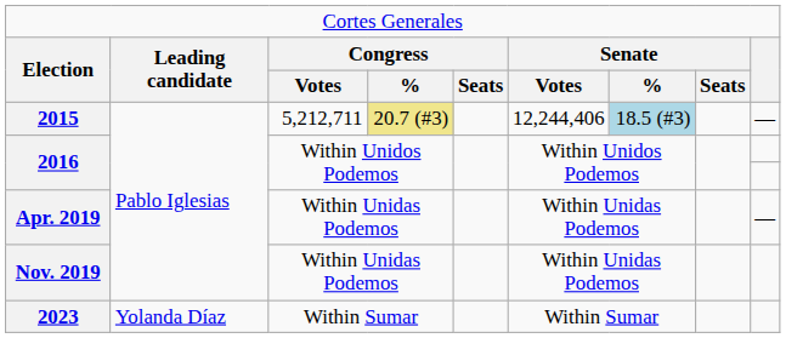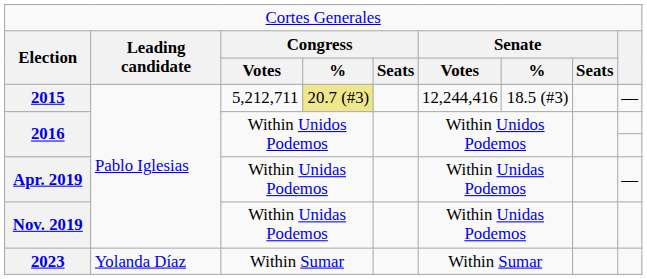2015 | column 6: 12,244,406 -> 12,244,416
2015 | column 7: lightblue background -> no background
